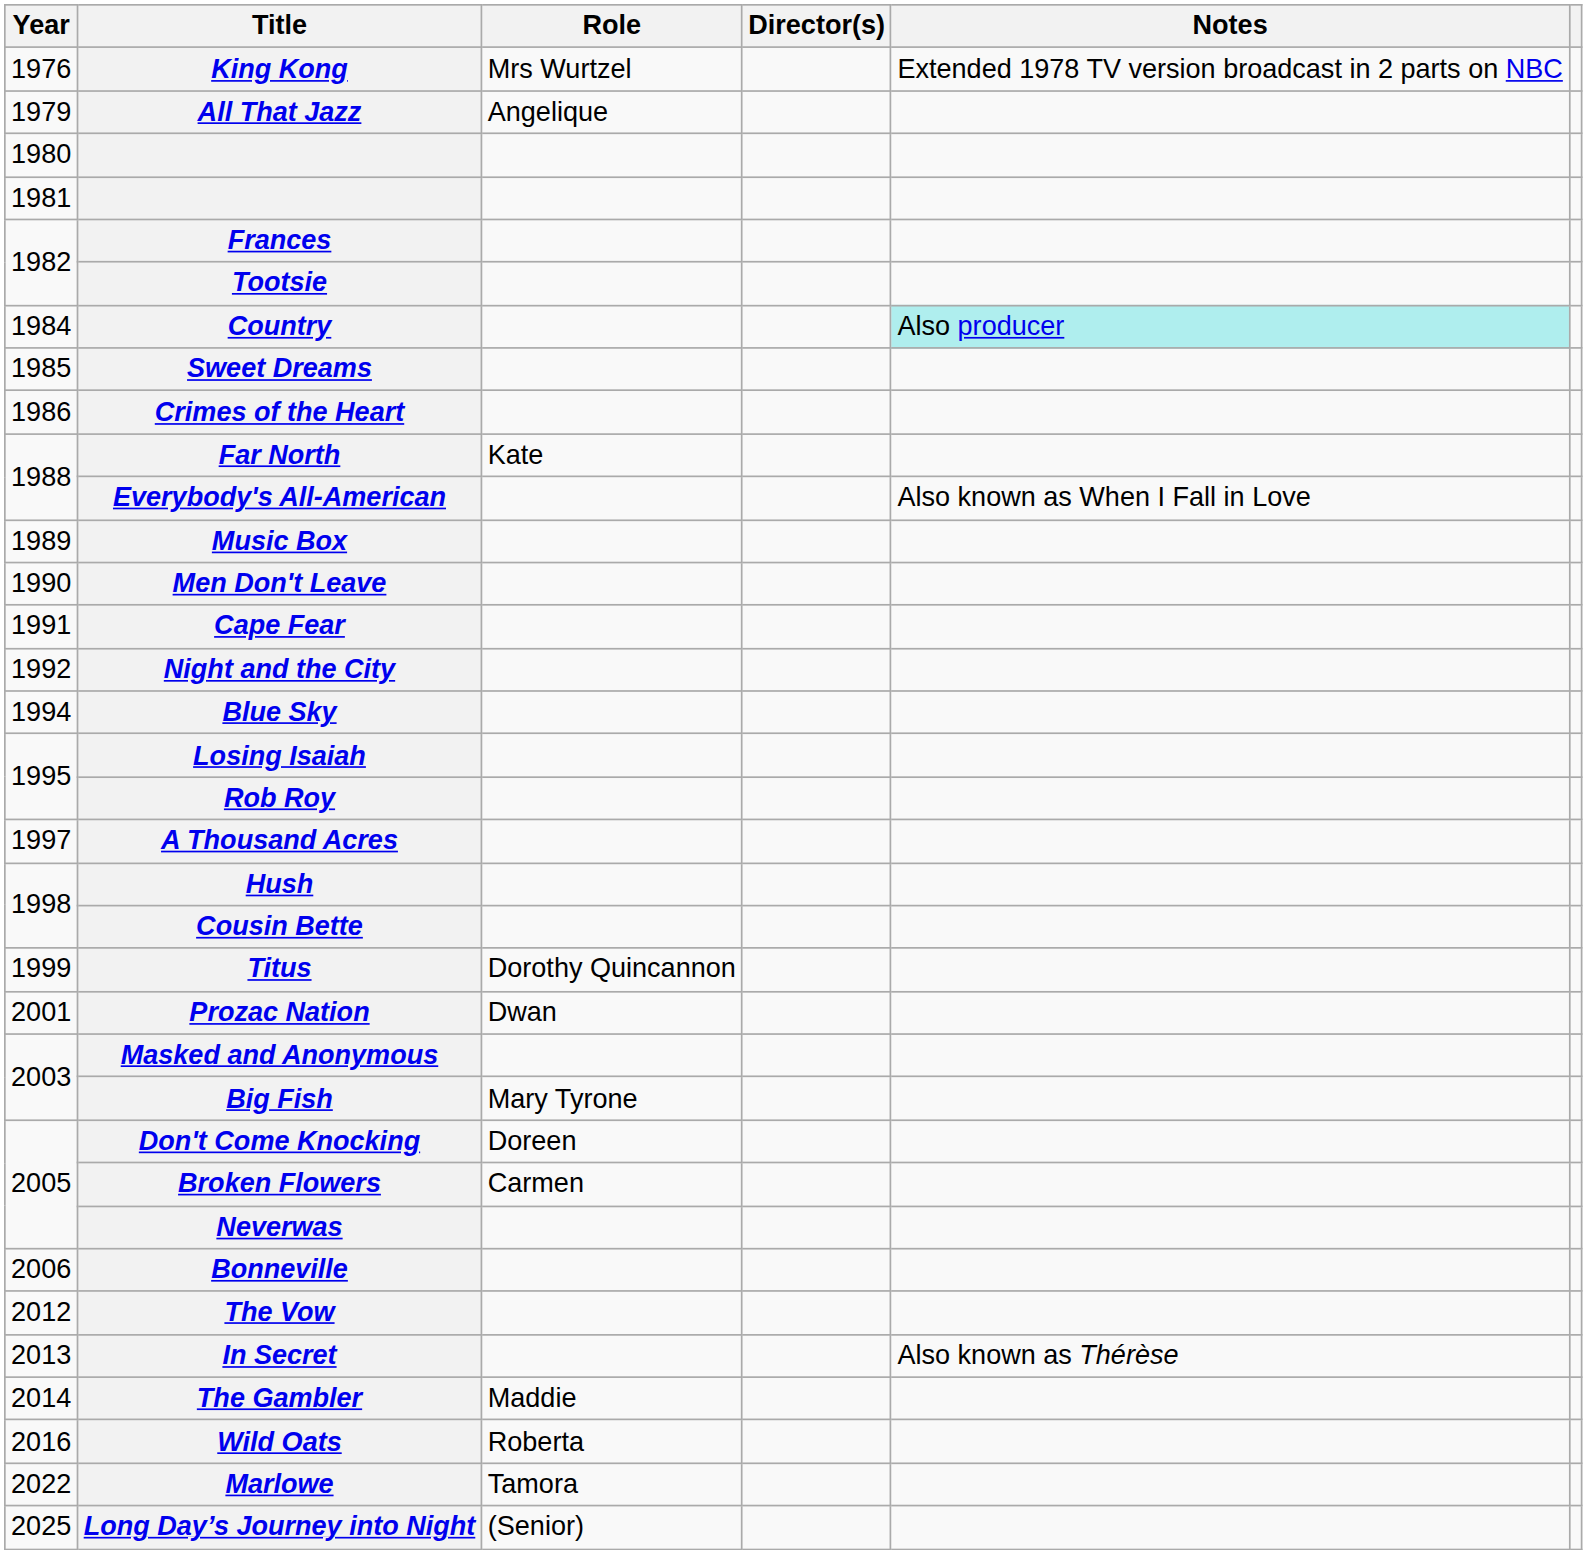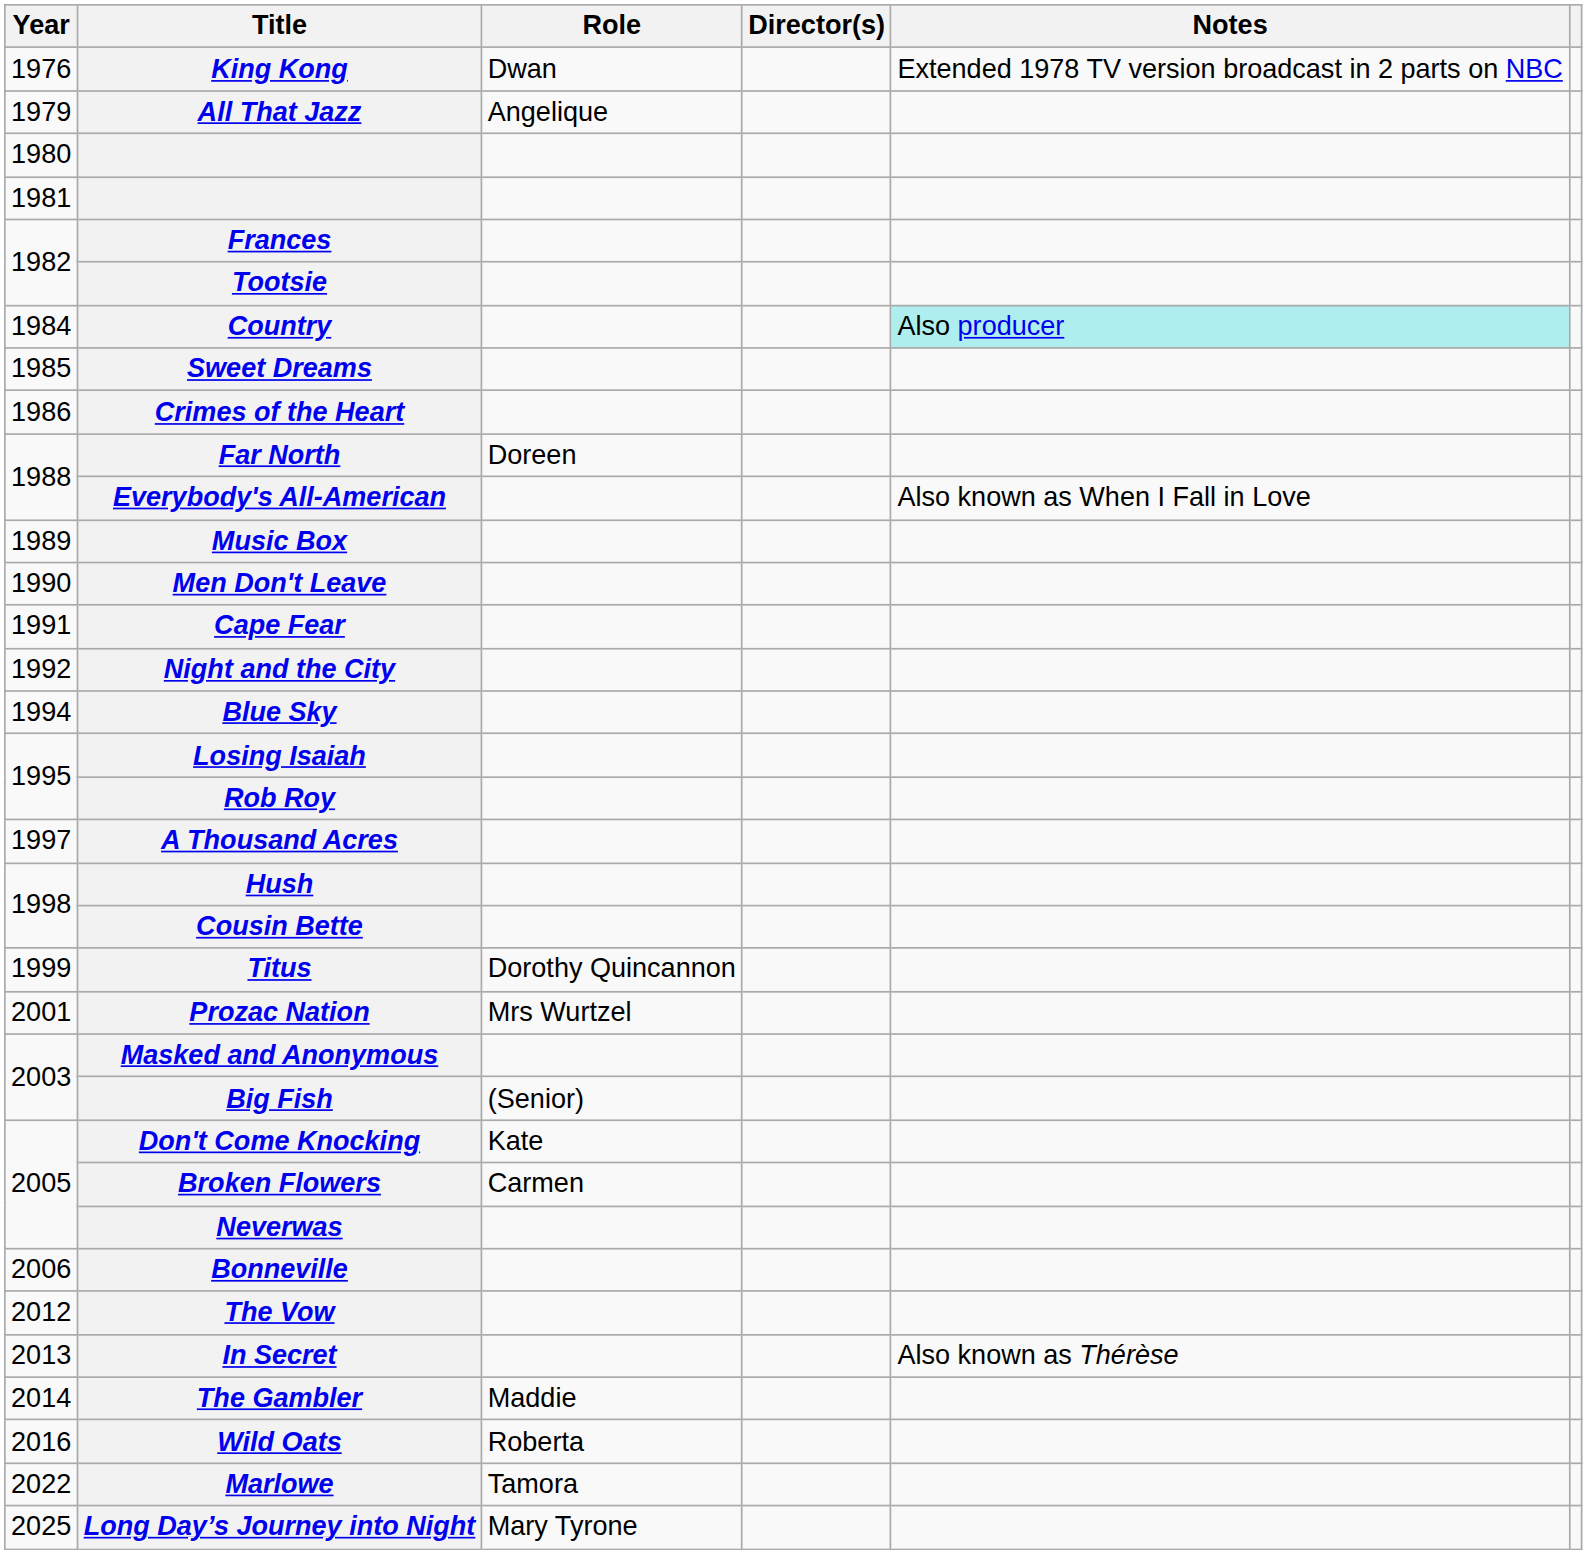King Kong | Role: Mrs Wurtzel -> Dwan
Far North | Role: Kate -> Doreen
Prozac Nation | Role: Dwan -> Mrs Wurtzel
Big Fish | Role: Mary Tyrone -> (Senior)
Don't Come Knocking | Role: Doreen -> Kate
Long Day’s Journey into Night | Role: (Senior) -> Mary Tyrone
